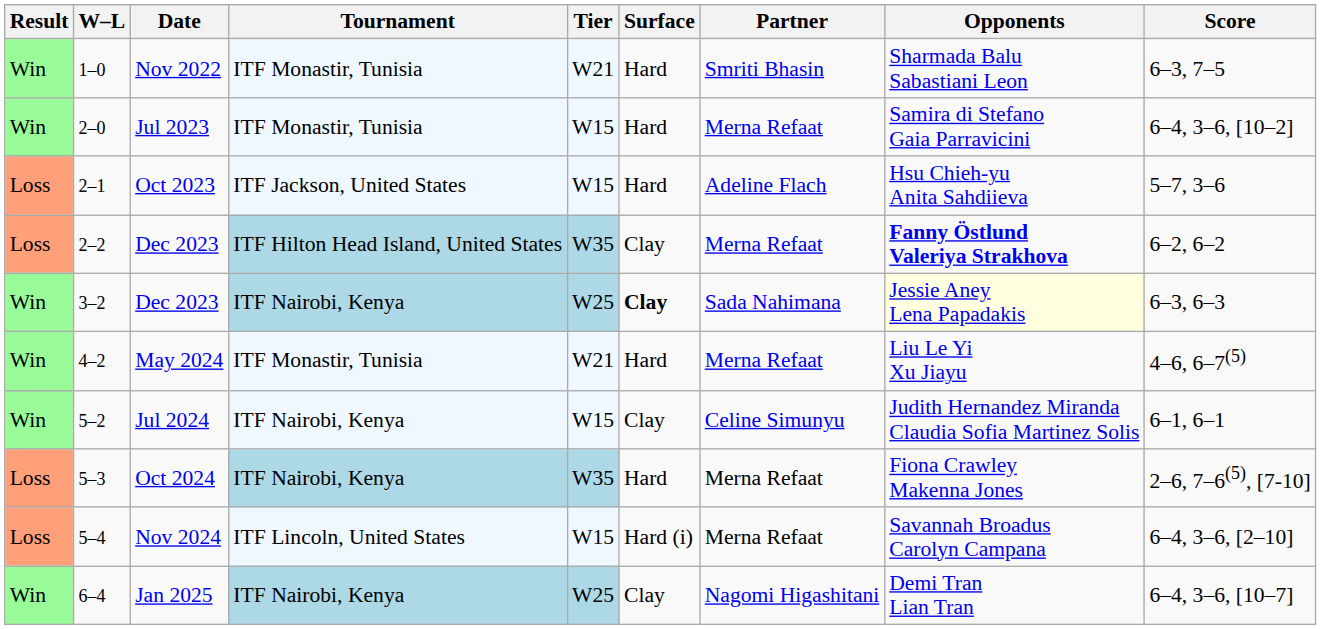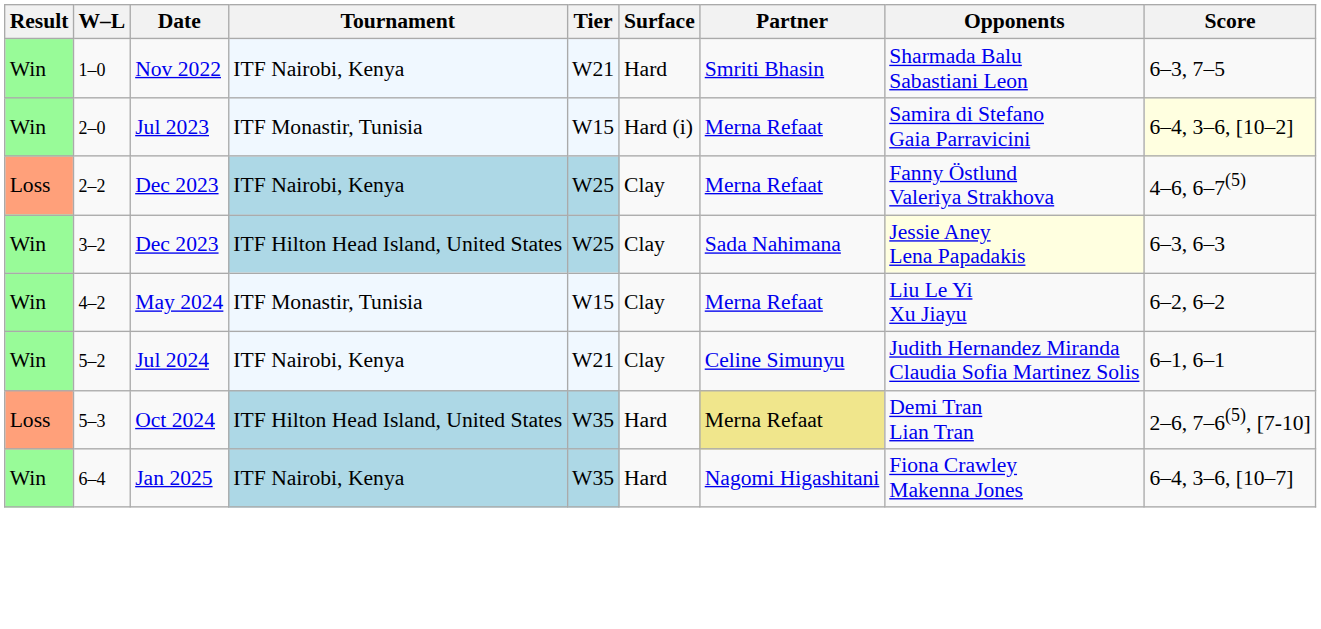Nov 2022 | Tournament: ITF Monastir, Tunisia -> ITF Nairobi, Kenya
Jul 2023 | Surface: Hard -> Hard (i)
Jul 2023 | Score: no background -> lightyellow background
- row: Loss | 2–1 | Oct 2023 | ITF Jackson, United States | W15 | Hard | Adeline Flach | Hsu Chieh-yu Anita Sahdiieva | 5–7, 3–6
2–2 / Dec 2023 | Tournament: ITF Hilton Head Island, United States -> ITF Nairobi, Kenya
2–2 / Dec 2023 | Tier: W35 -> W25
2–2 / Dec 2023 | Opponents: bold -> normal
2–2 / Dec 2023 | Score: 6–2, 6–2 -> 4–6, 6–7(5)
3–2 / Dec 2023 | Tournament: ITF Nairobi, Kenya -> ITF Hilton Head Island, United States
3–2 / Dec 2023 | Surface: bold -> normal
May 2024 | Tier: W21 -> W15
May 2024 | Surface: Hard -> Clay
May 2024 | Score: 4–6, 6–7(5) -> 6–2, 6–2
Jul 2024 | Tier: W15 -> W21
Oct 2024 | Tournament: ITF Nairobi, Kenya -> ITF Hilton Head Island, United States
Oct 2024 | Partner: no background -> khaki background
Oct 2024 | Opponents: Fiona Crawley Makenna Jones -> Demi Tran Lian Tran
- row: Loss | 5–4 | Nov 2024 | ITF Lincoln, United States | W15 | Hard (i) | Merna Refaat | Savannah Broadus Carolyn Campana | 6–4, 3–6, [2–10]
Jan 2025 | Tier: W25 -> W35
Jan 2025 | Surface: Clay -> Hard
Jan 2025 | Opponents: Demi Tran Lian Tran -> Fiona Crawley Makenna Jones
